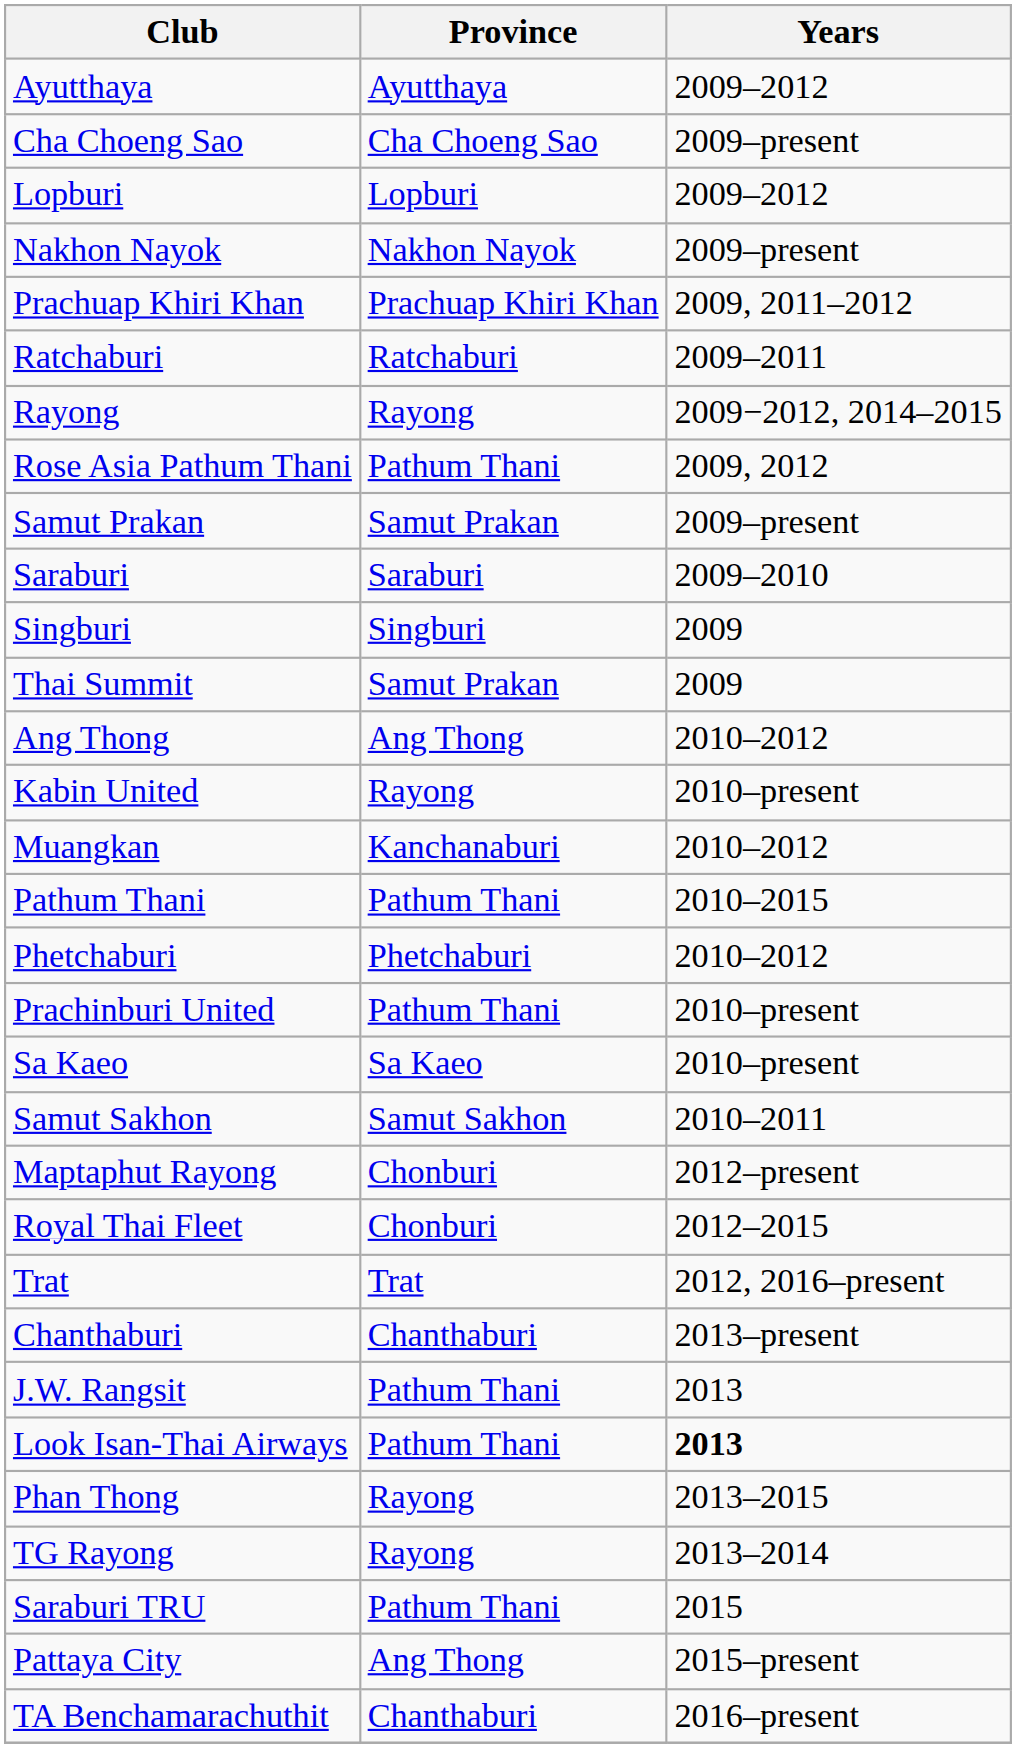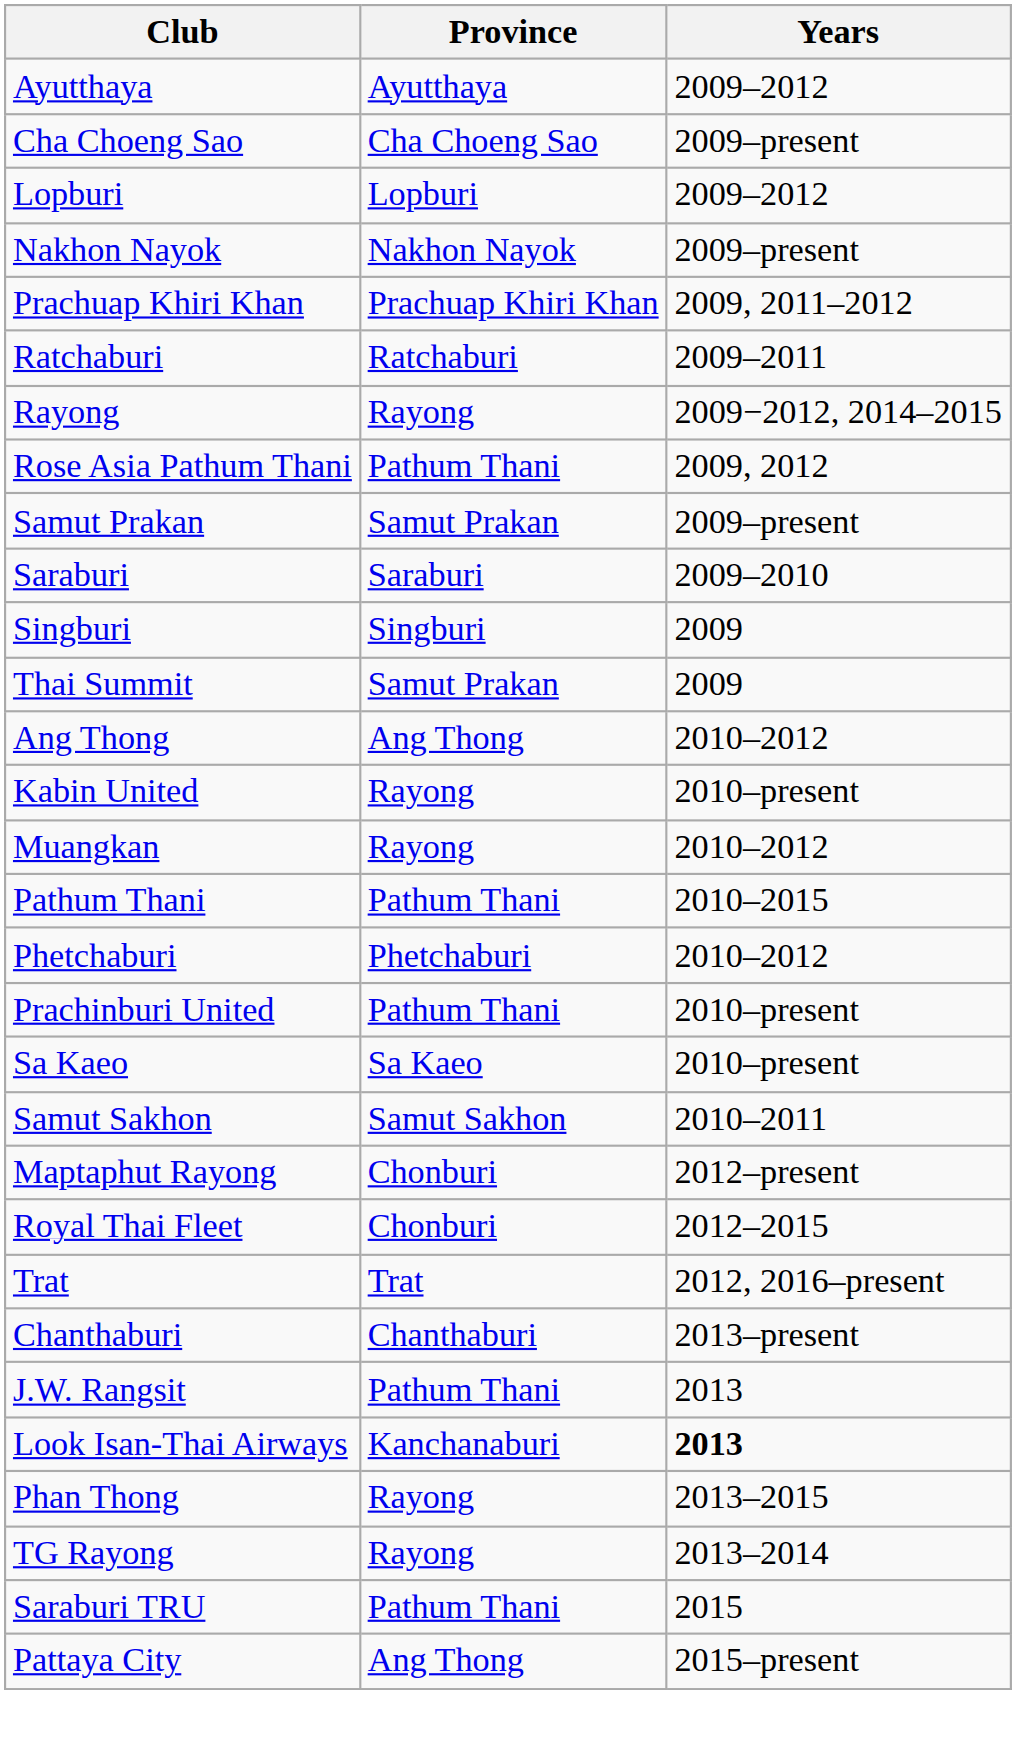Muangkan | Province: Kanchanaburi -> Rayong
Look Isan-Thai Airways | Province: Pathum Thani -> Kanchanaburi
- row: TA Benchamarachuthit | Chanthaburi | 2016–present
